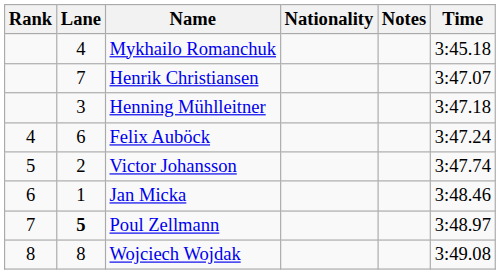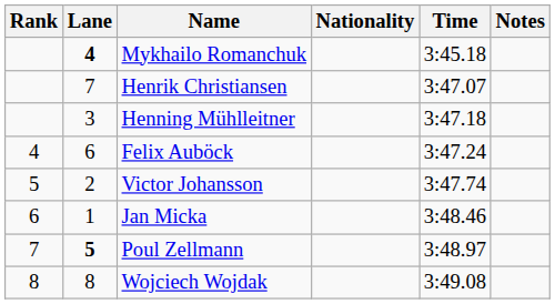columns swapped: Time <-> Notes
Mykhailo Romanchuk | Lane: normal -> bold
